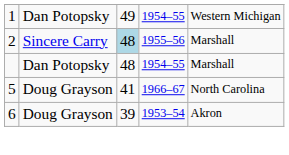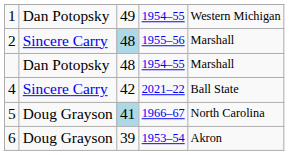+ row: 4 | Sincere Carry | 42 | 2021–22 | Ball State
5 | column 3: no background -> lightblue background
